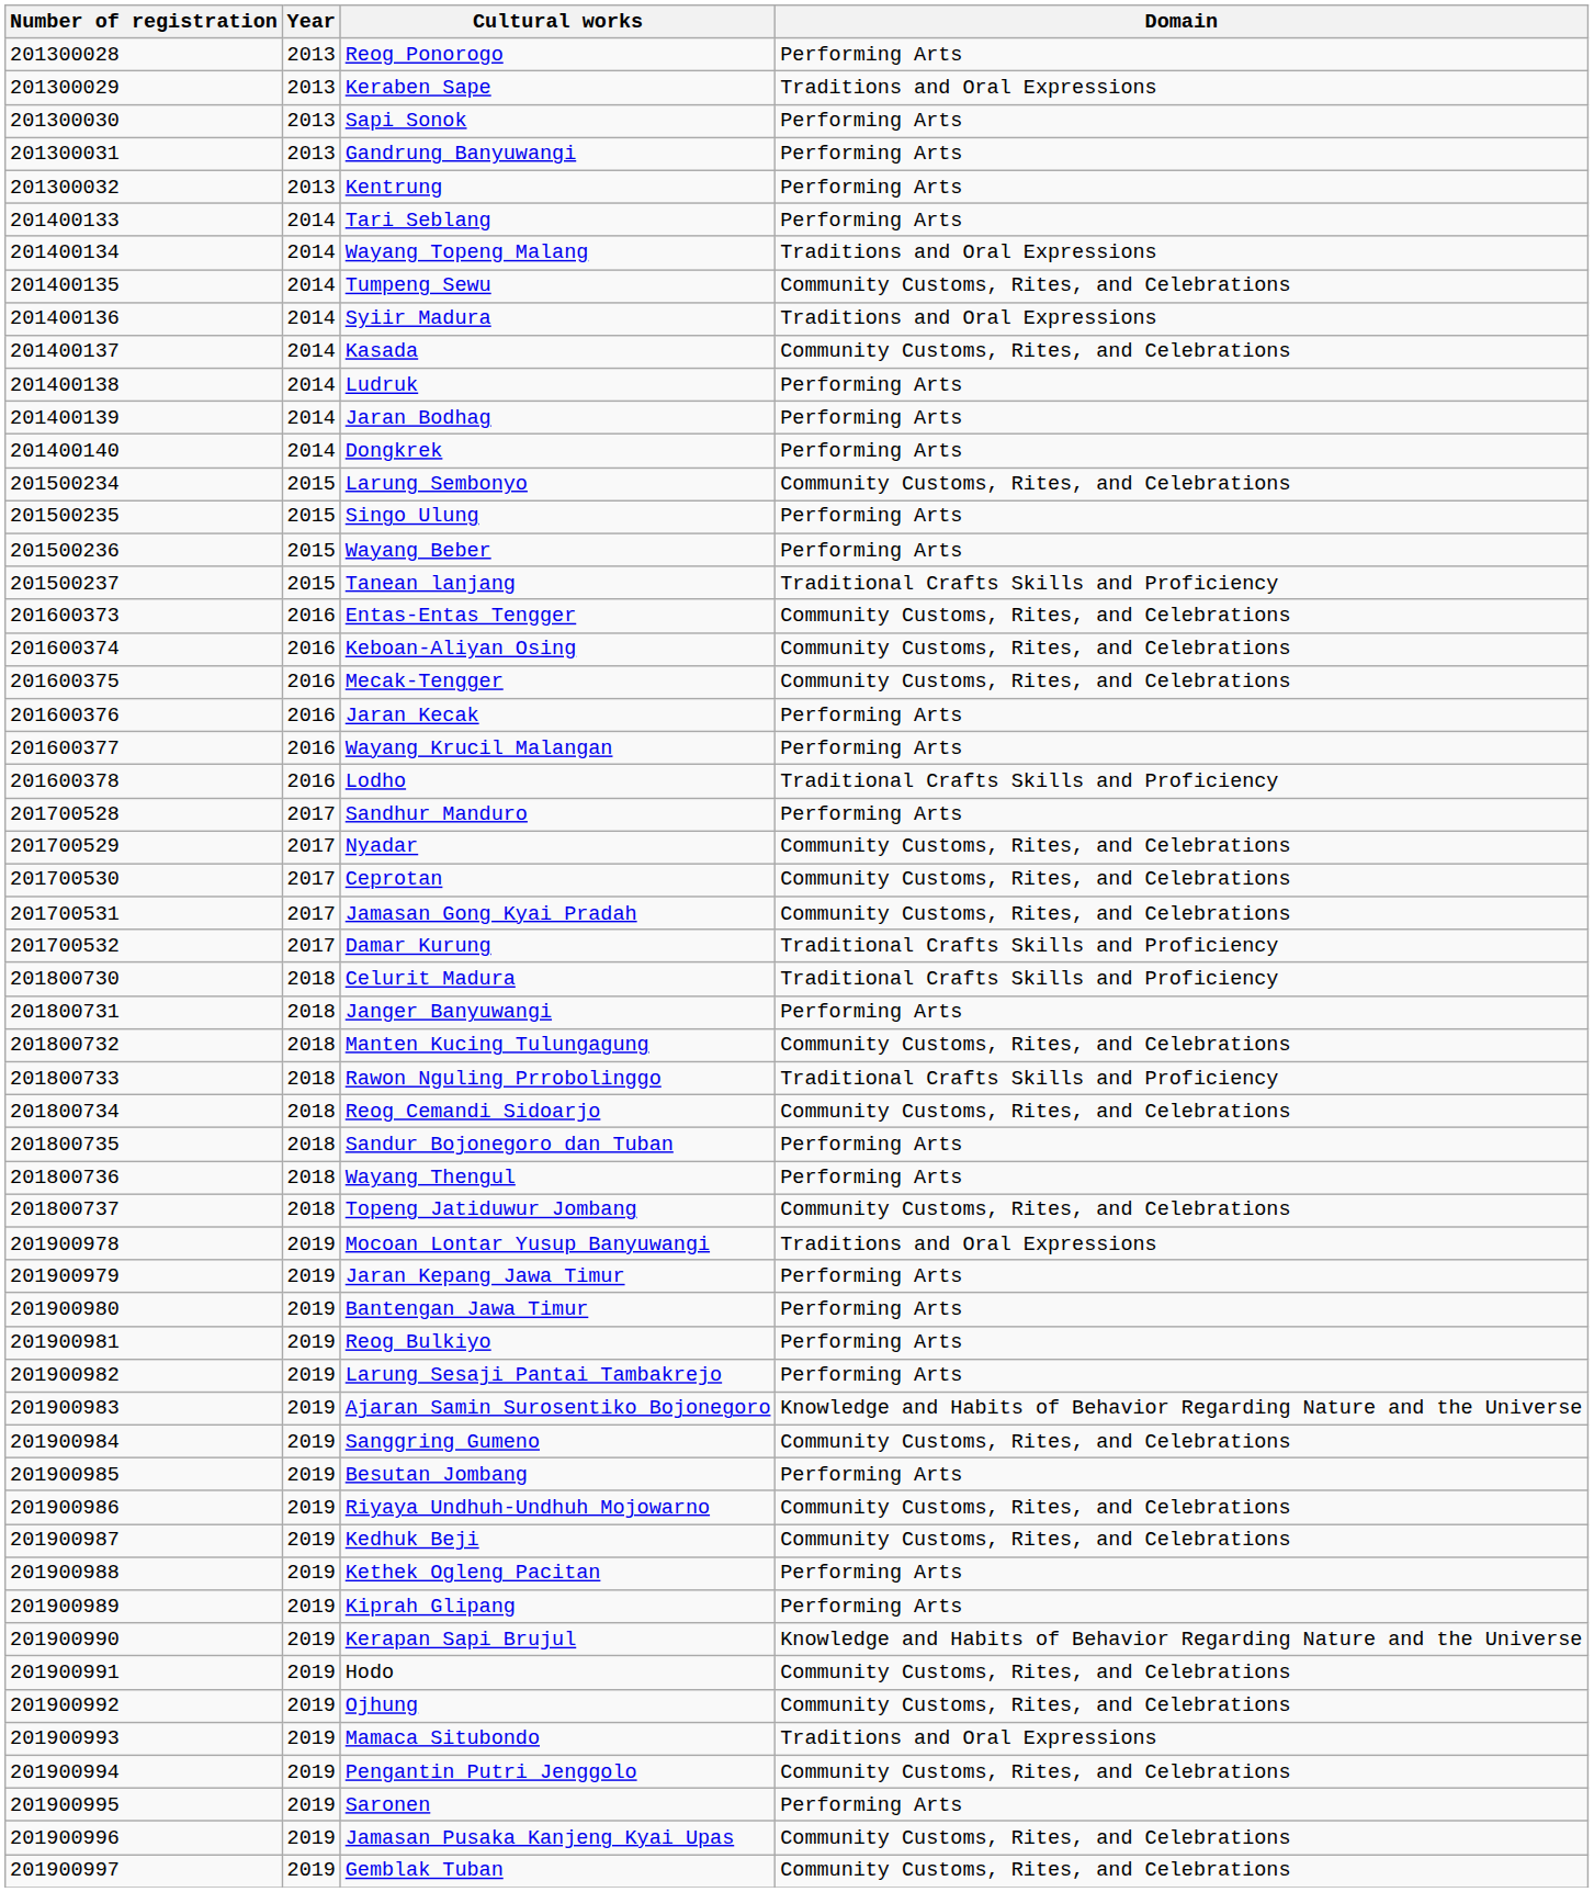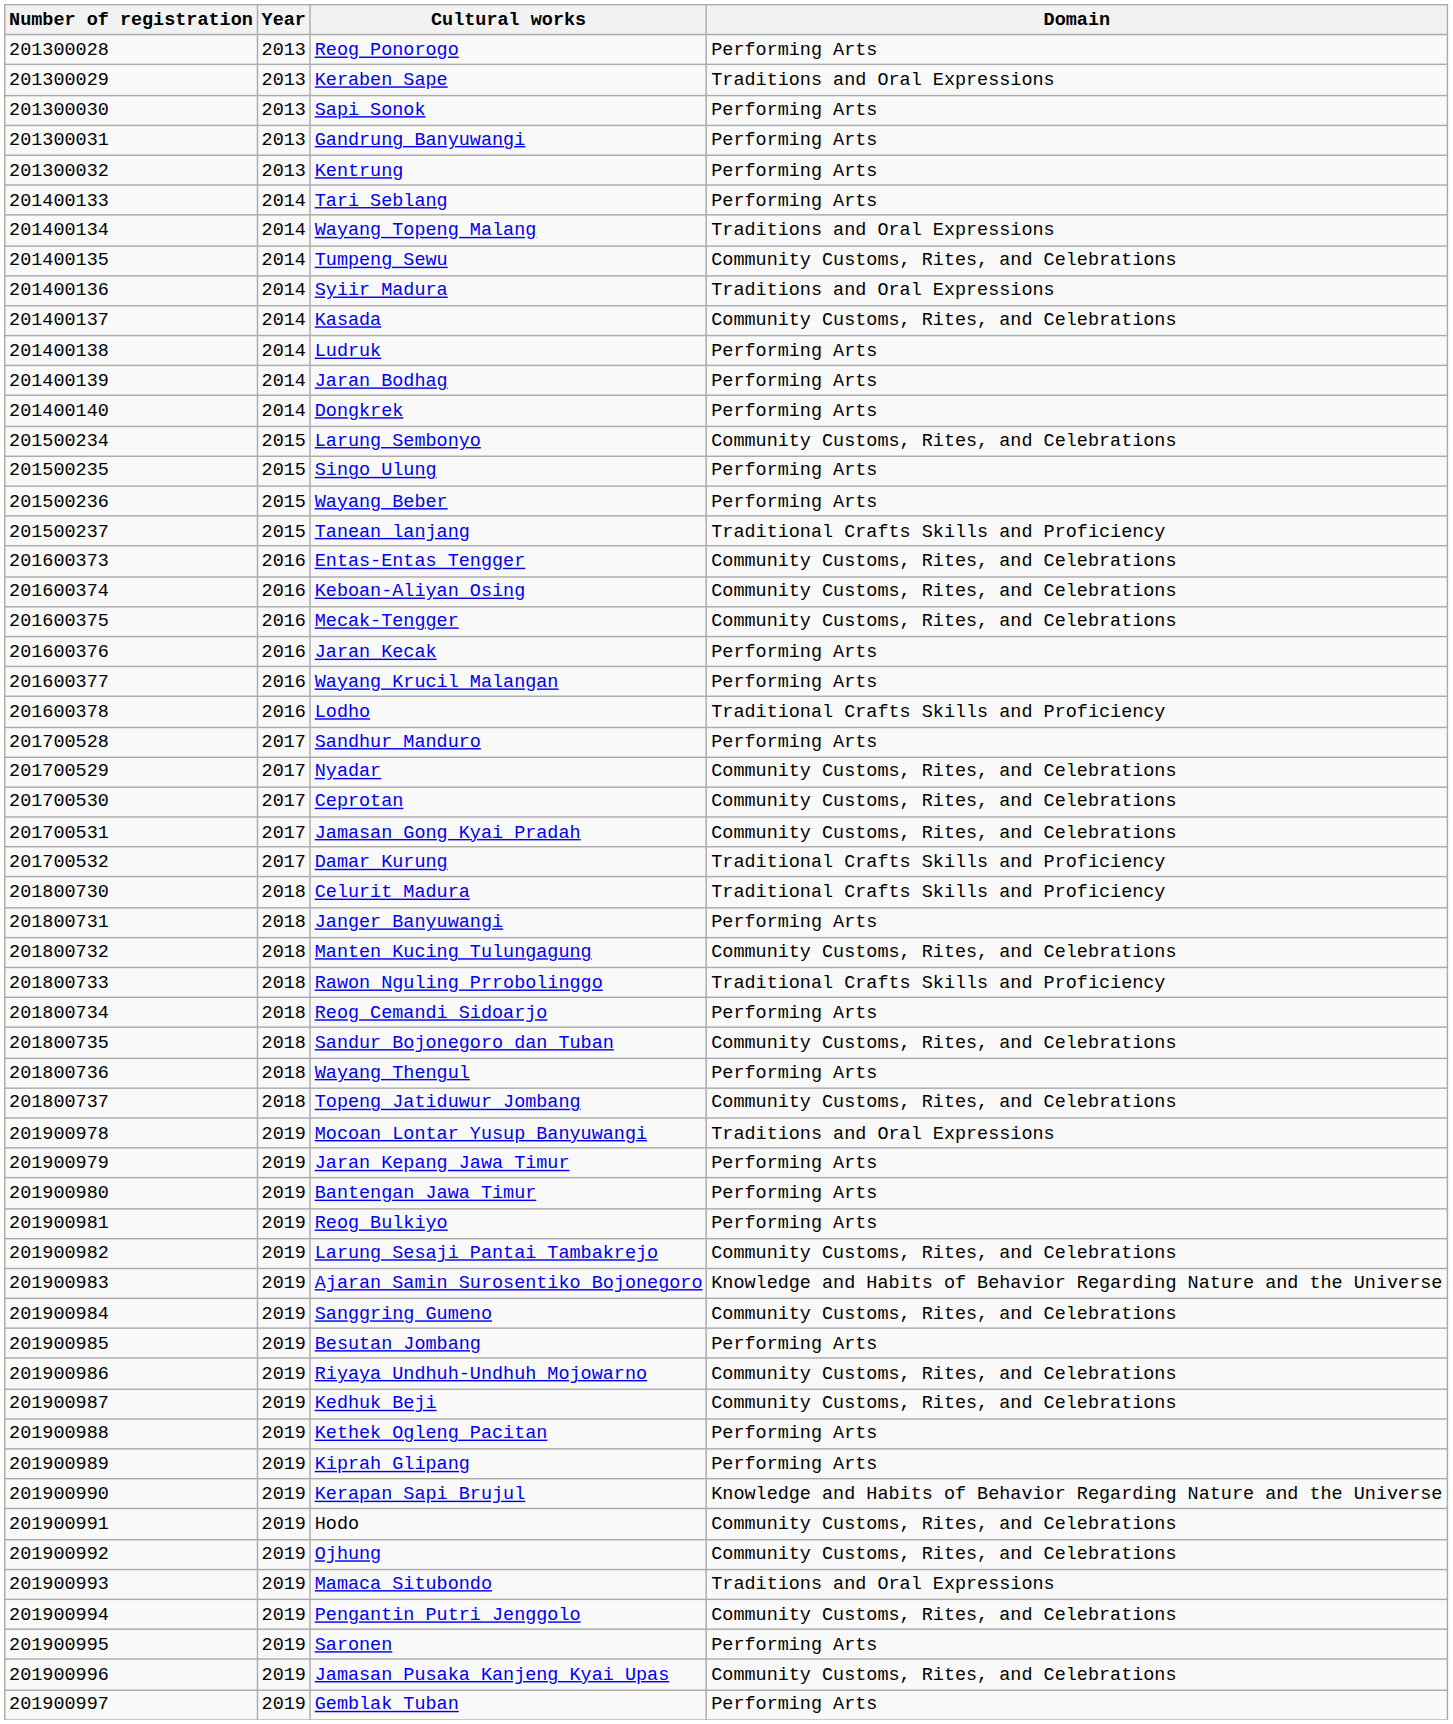Reog Cemandi Sidoarjo | Domain: Community Customs, Rites, and Celebrations -> Performing Arts
Sandur Bojonegoro dan Tuban | Domain: Performing Arts -> Community Customs, Rites, and Celebrations
Larung Sesaji Pantai Tambakrejo | Domain: Performing Arts -> Community Customs, Rites, and Celebrations
Gemblak Tuban | Domain: Community Customs, Rites, and Celebrations -> Performing Arts
